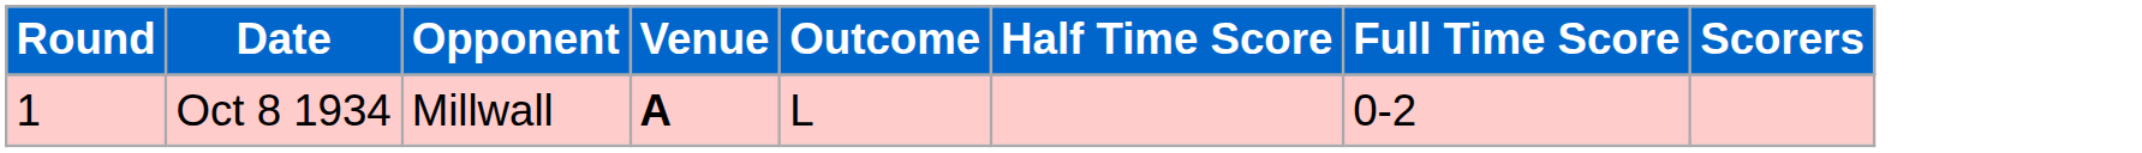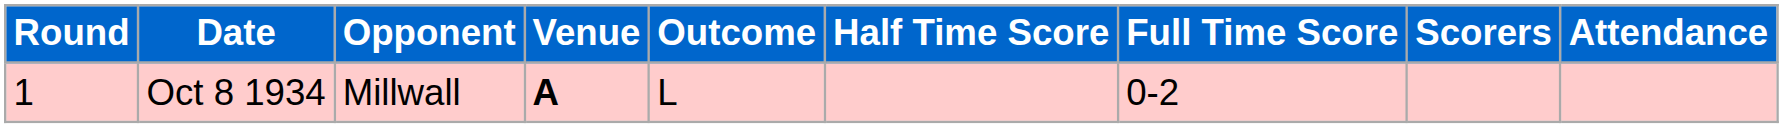+ column: Attendance
